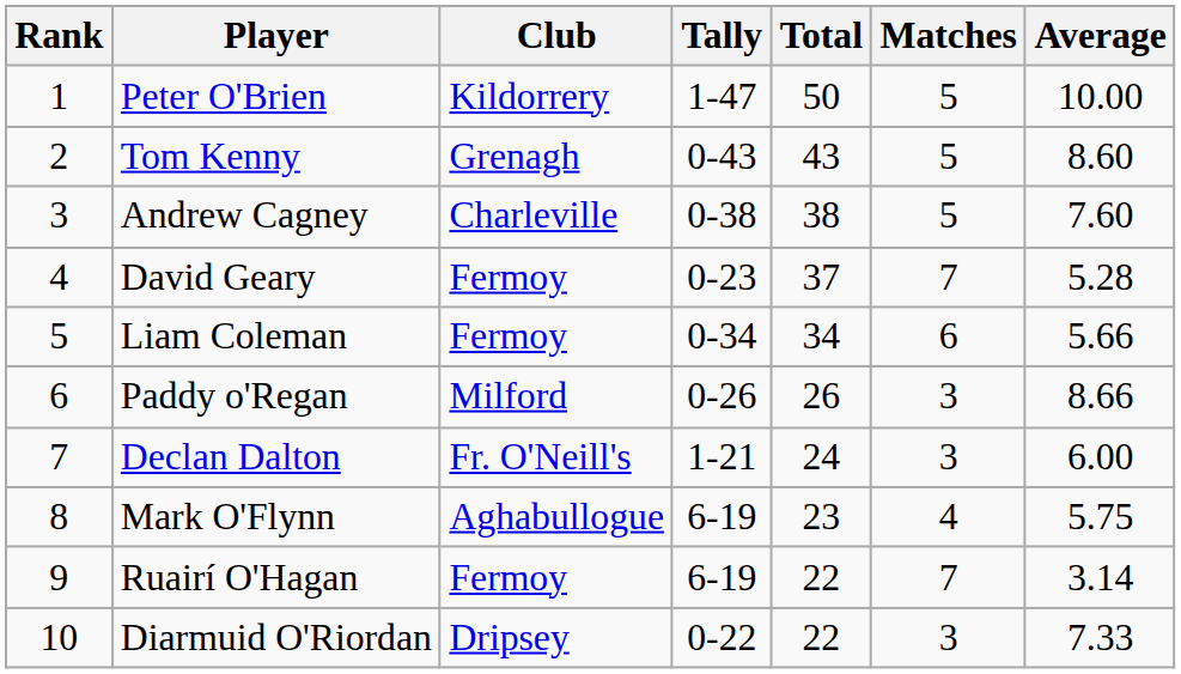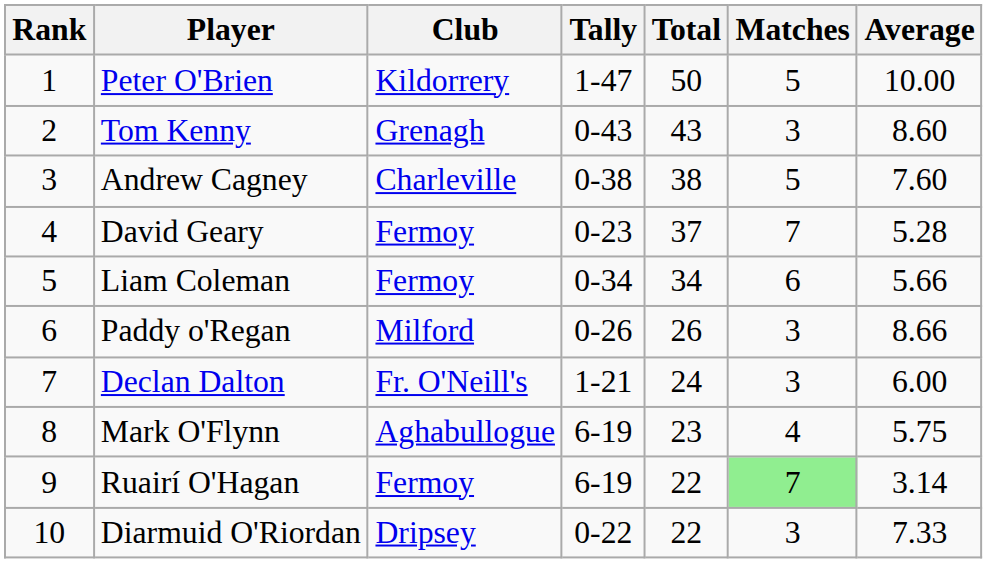Tom Kenny | Matches: 5 -> 3
Ruairí O'Hagan | Matches: no background -> lightgreen background
